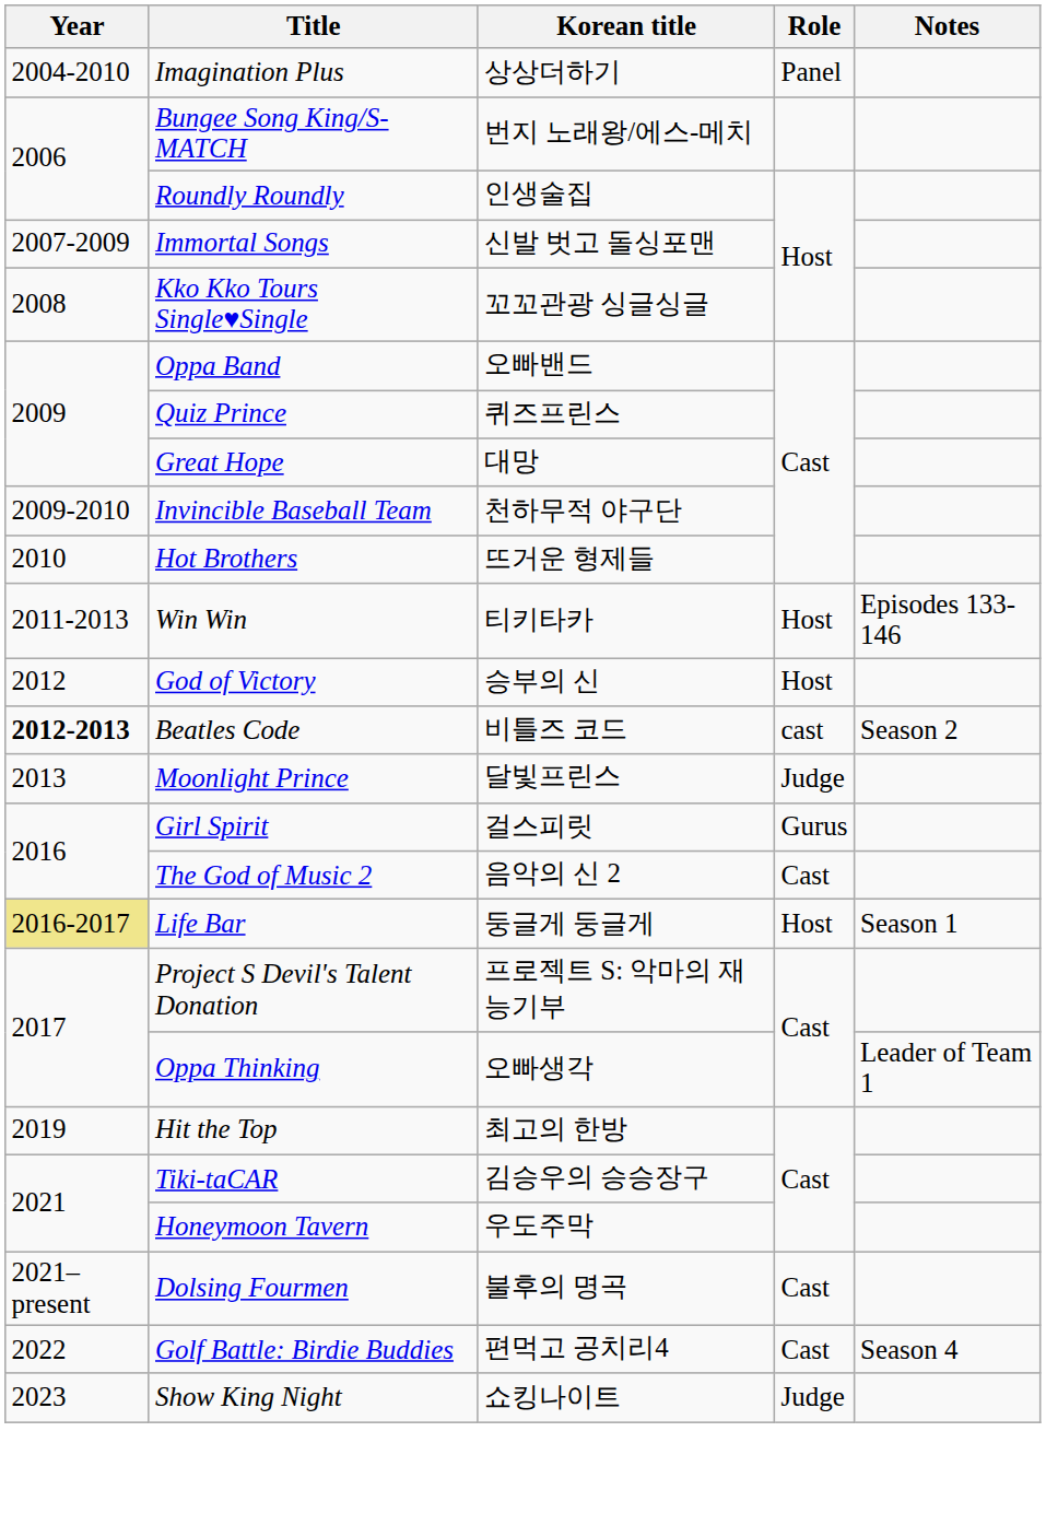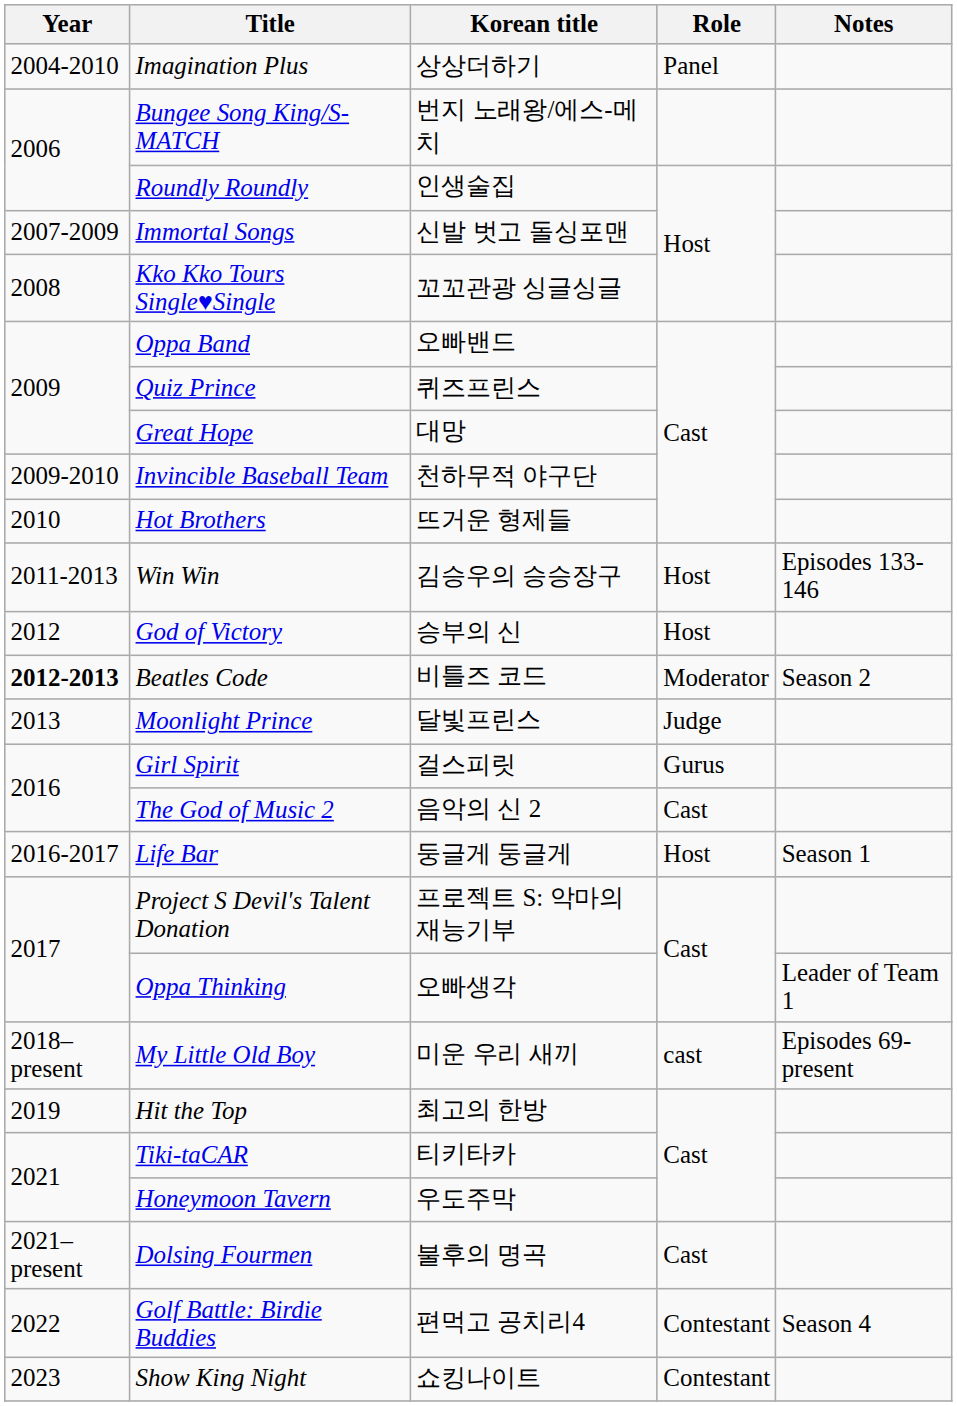Win Win | Korean title: 티키타카 -> 김승우의 승승장구
Beatles Code | Role: cast -> Moderator
Life Bar | Year: khaki background -> no background
+ row: 2018–present | My Little Old Boy | 미운 우리 새끼 | cast | Episodes 69-present
Tiki-taCAR | Korean title: 김승우의 승승장구 -> 티키타카
Golf Battle: Birdie Buddies | Role: Cast -> Contestant
Show King Night | Role: Judge -> Contestant
